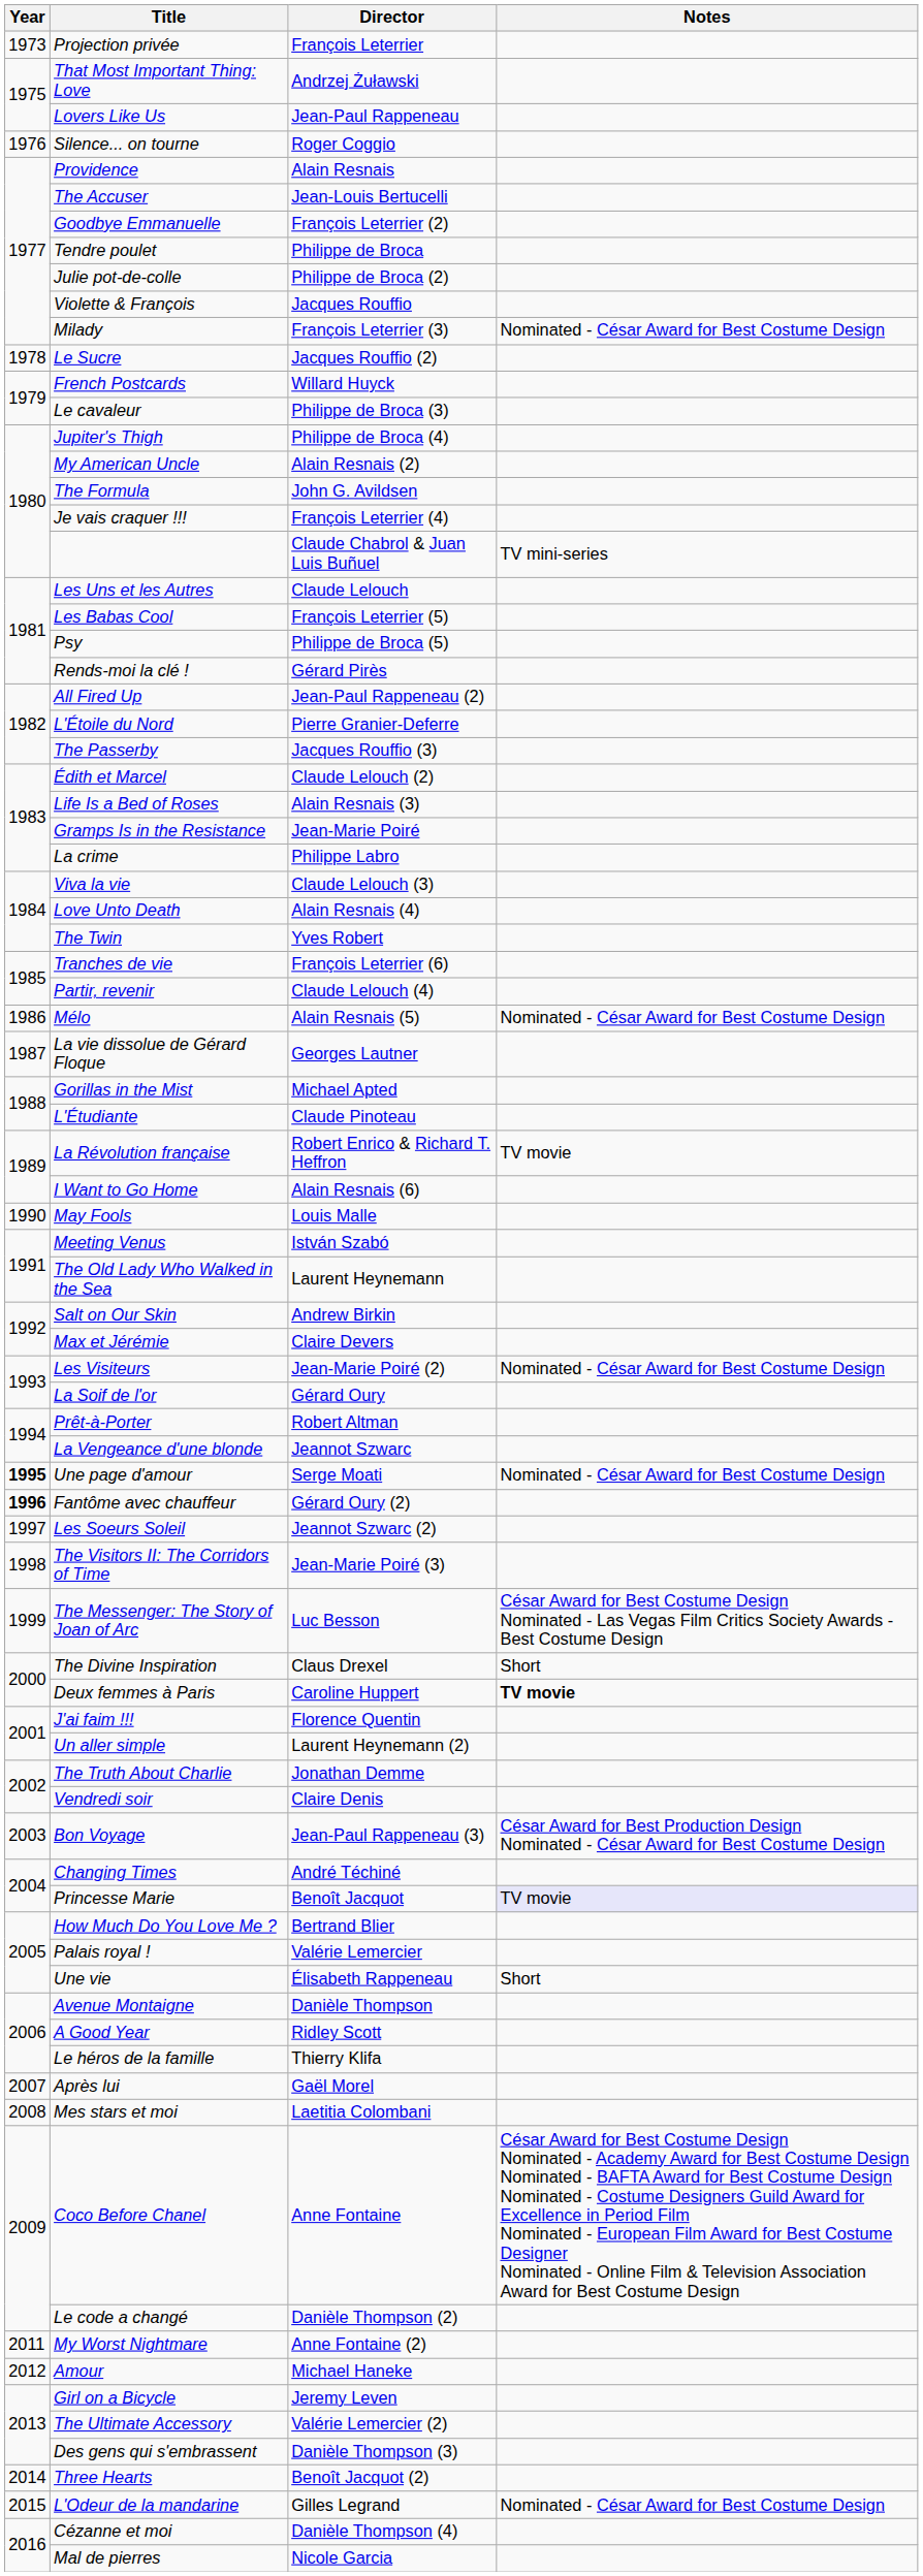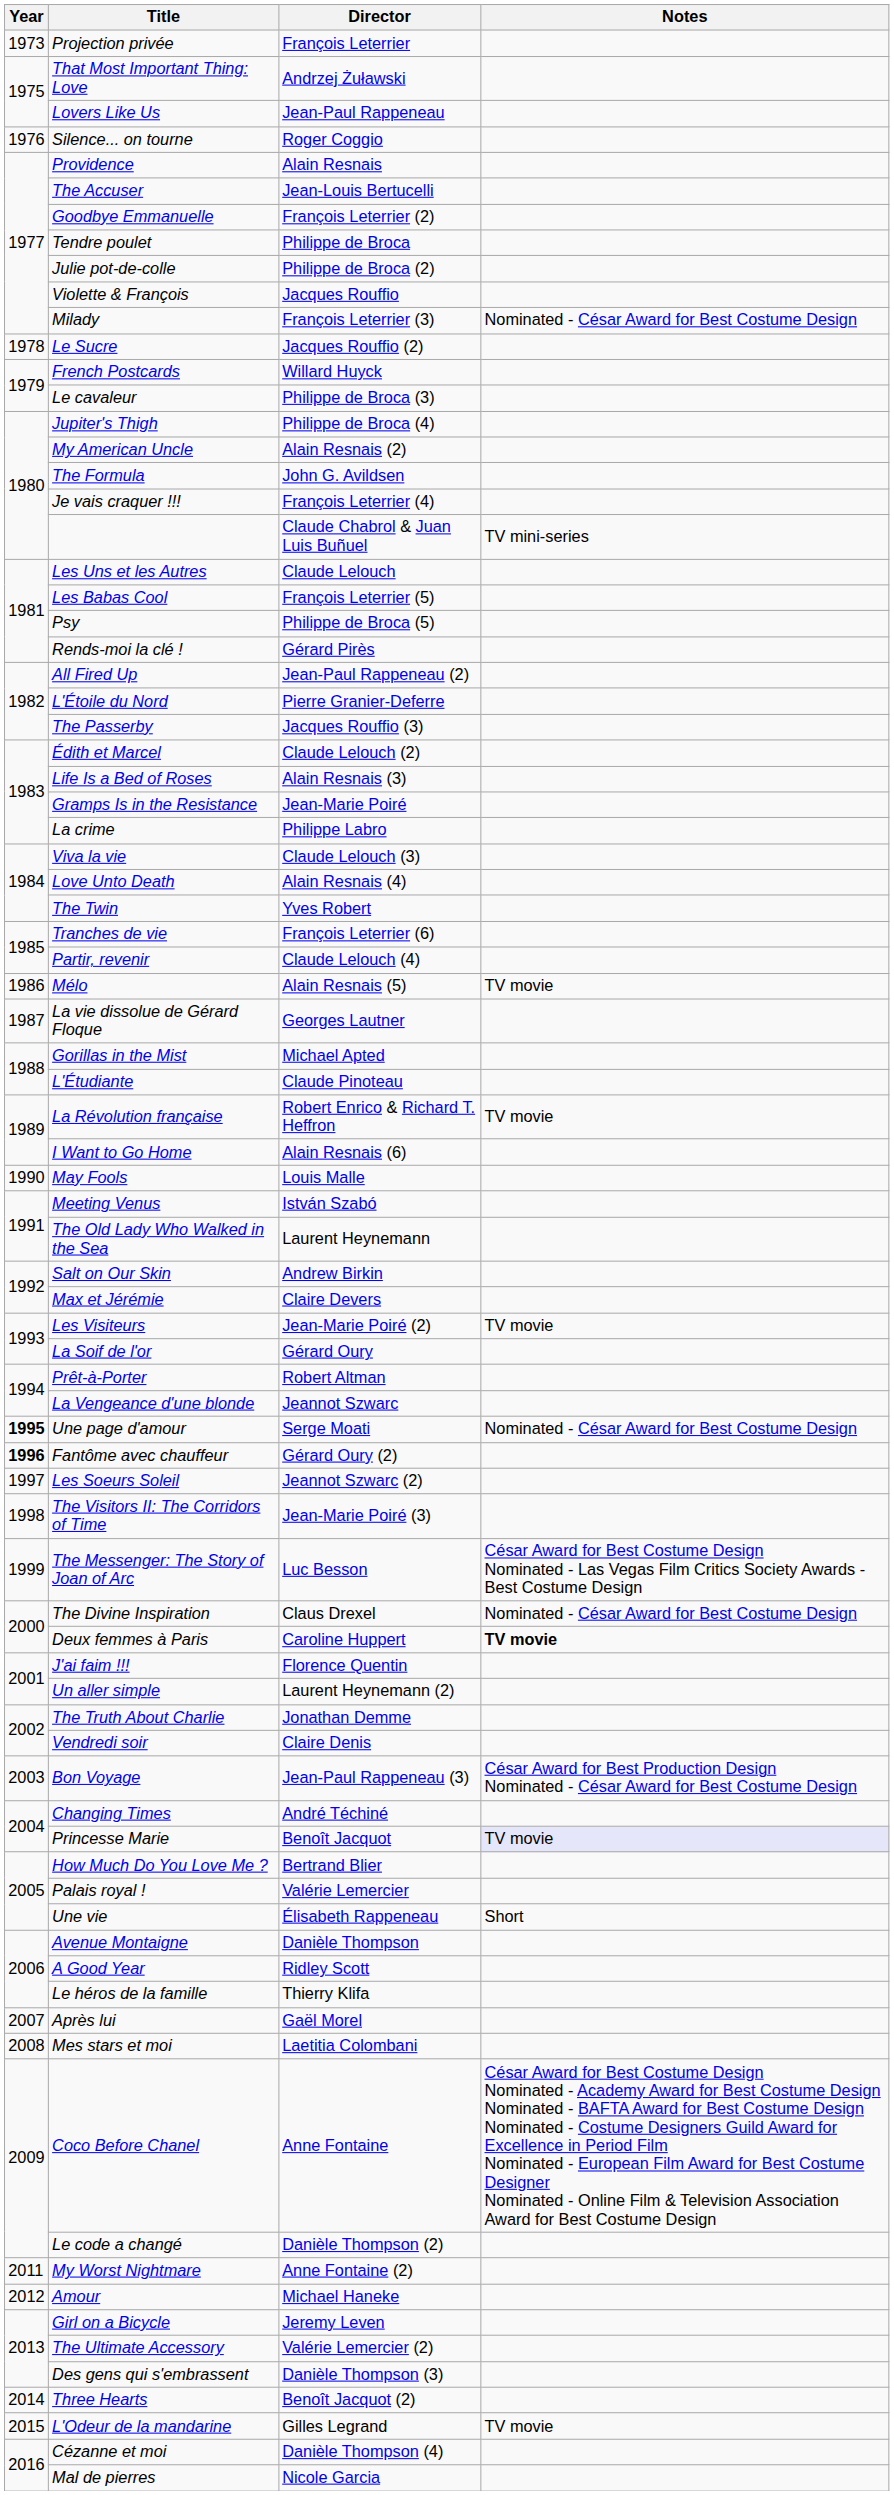Mélo | Notes: Nominated - César Award for Best Costume Design -> TV movie
Les Visiteurs | Notes: Nominated - César Award for Best Costume Design -> TV movie
The Divine Inspiration | Notes: Short -> Nominated - César Award for Best Costume Design
L'Odeur de la mandarine | Notes: Nominated - César Award for Best Costume Design -> TV movie
